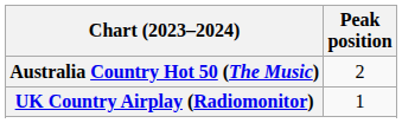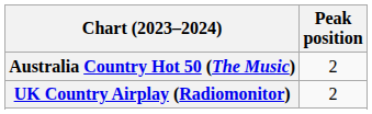UK Country Airplay (Radiomonitor) | Peak position: 1 -> 2
